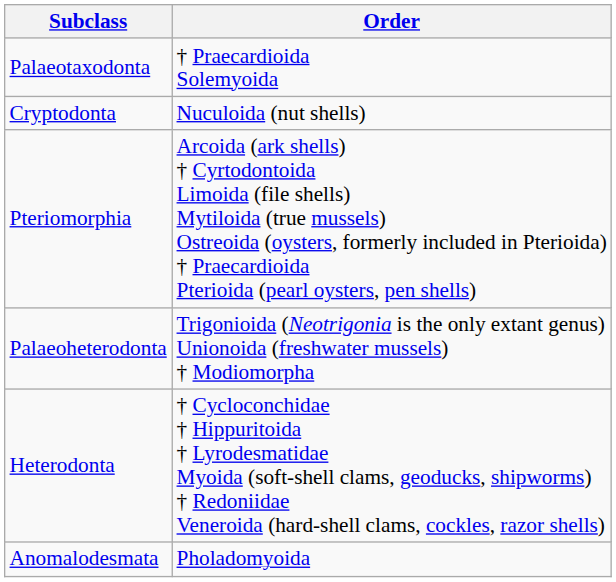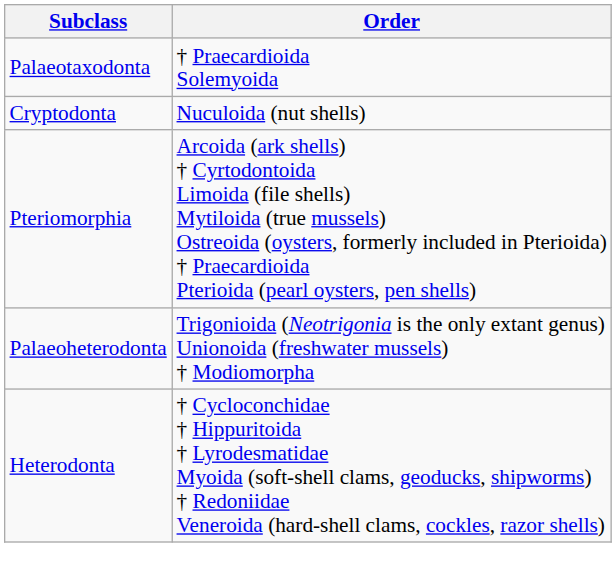- row: Anomalodesmata | Pholadomyoida
